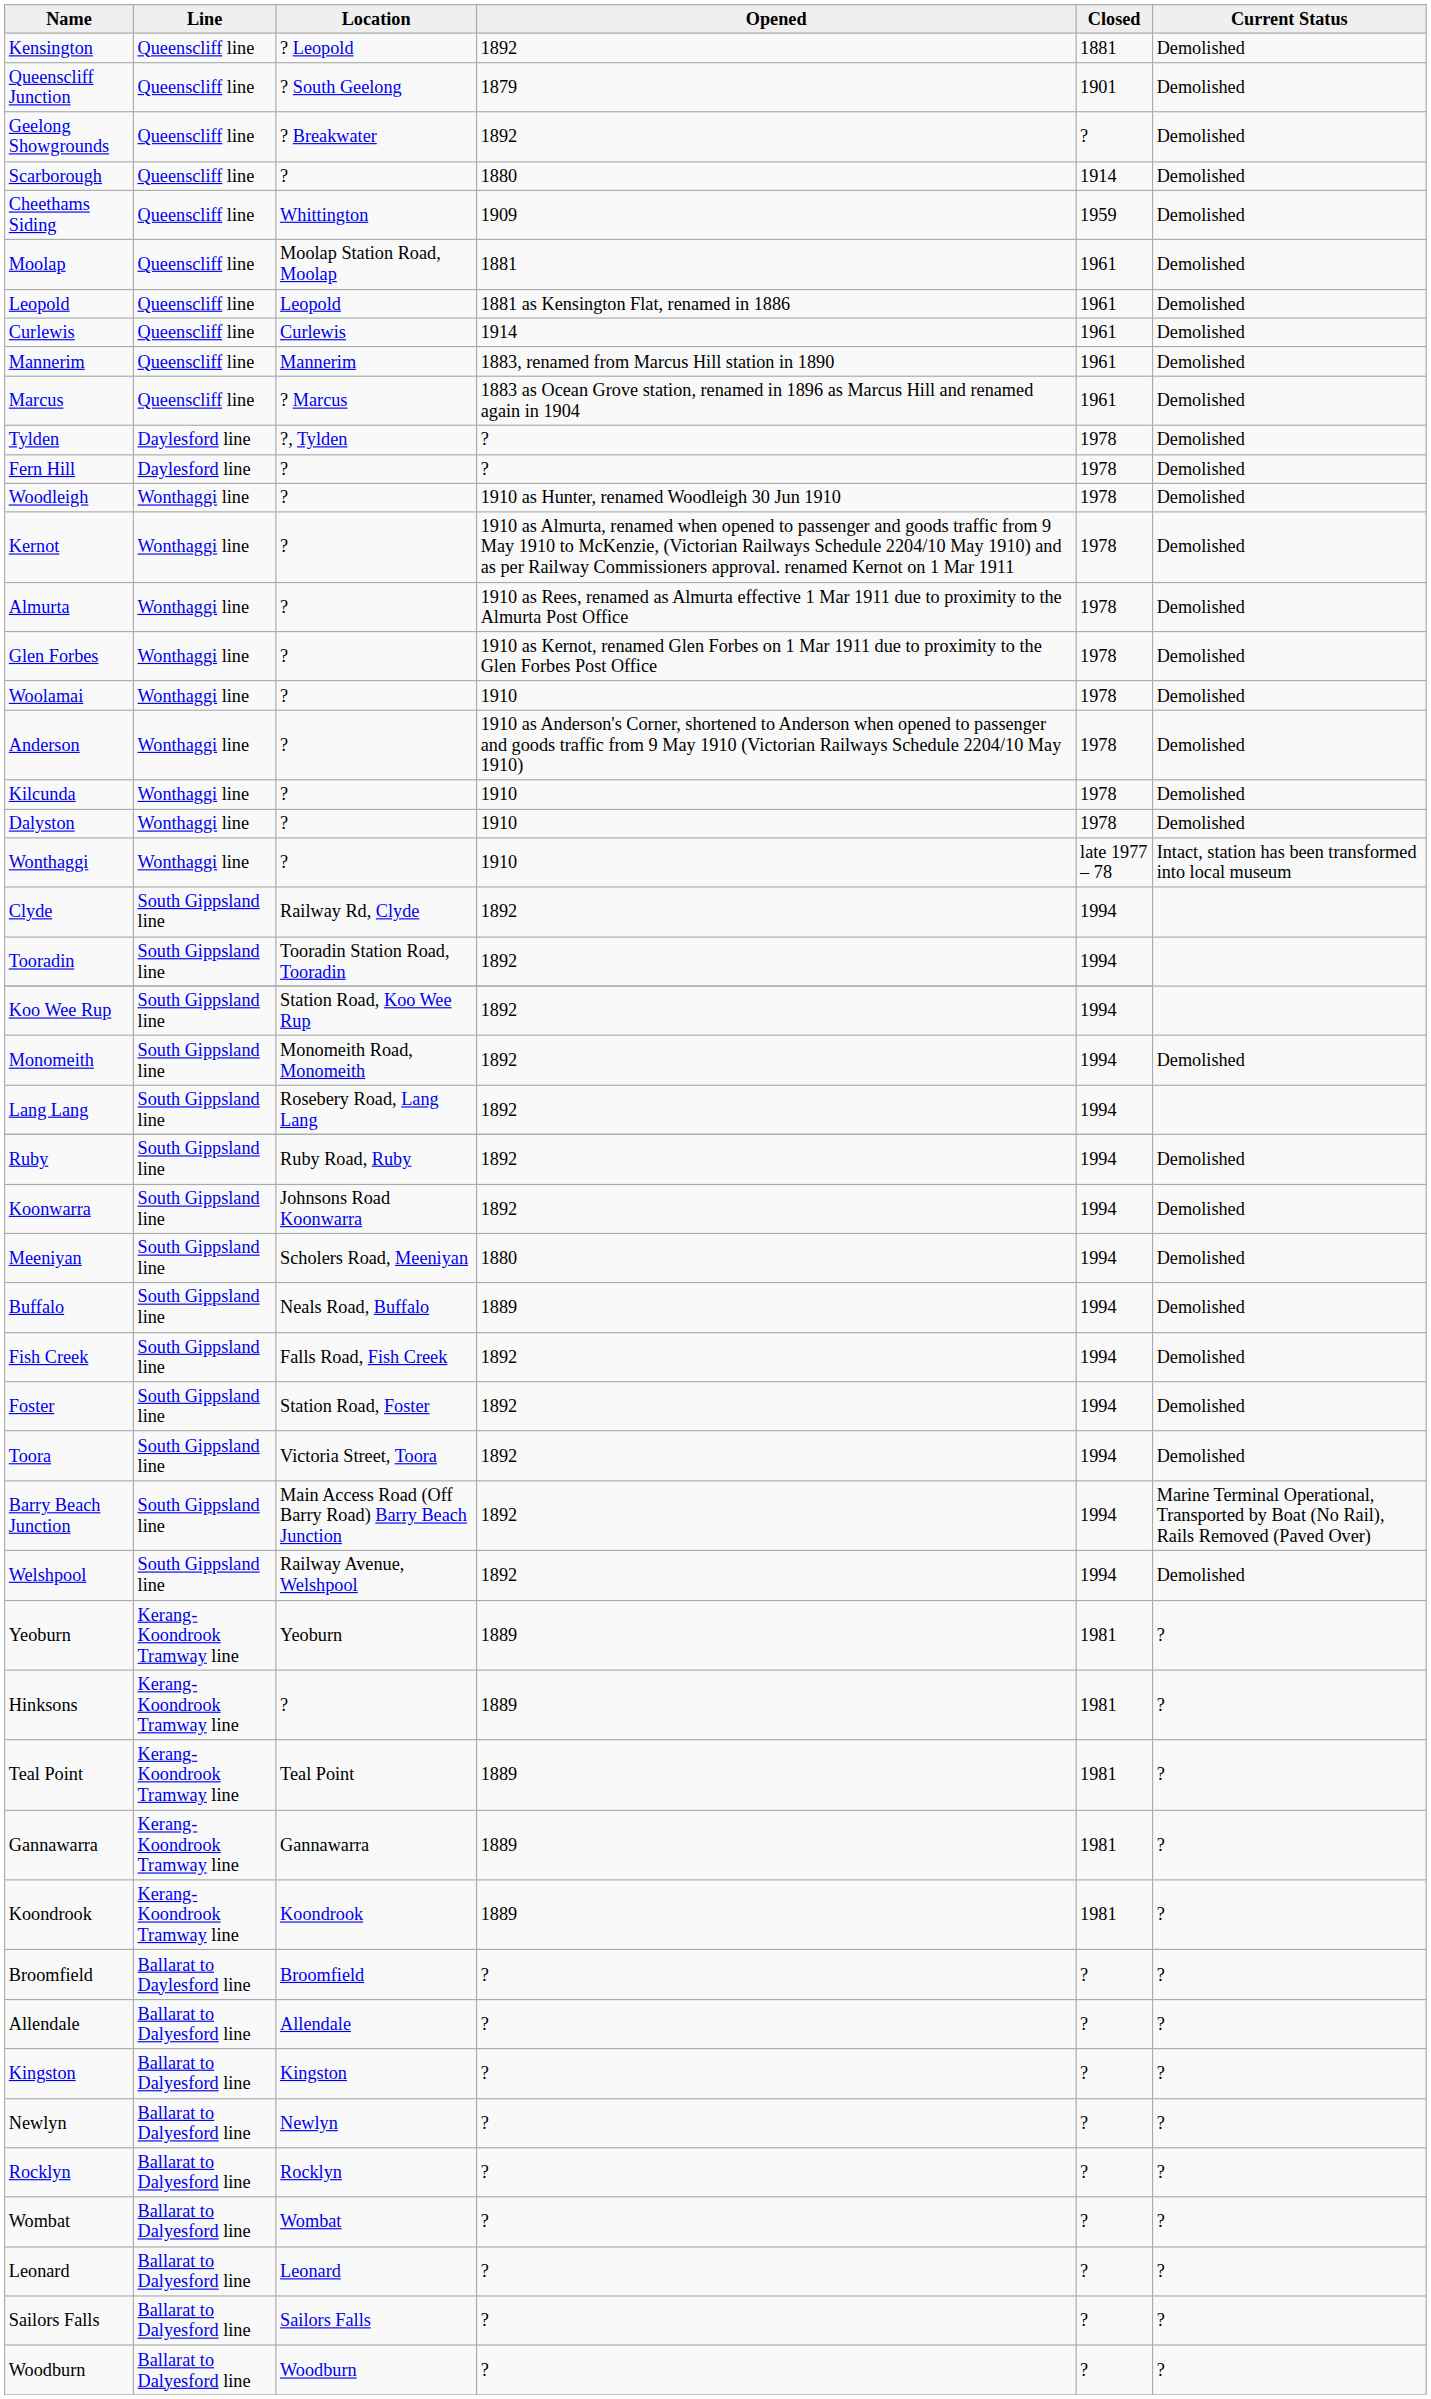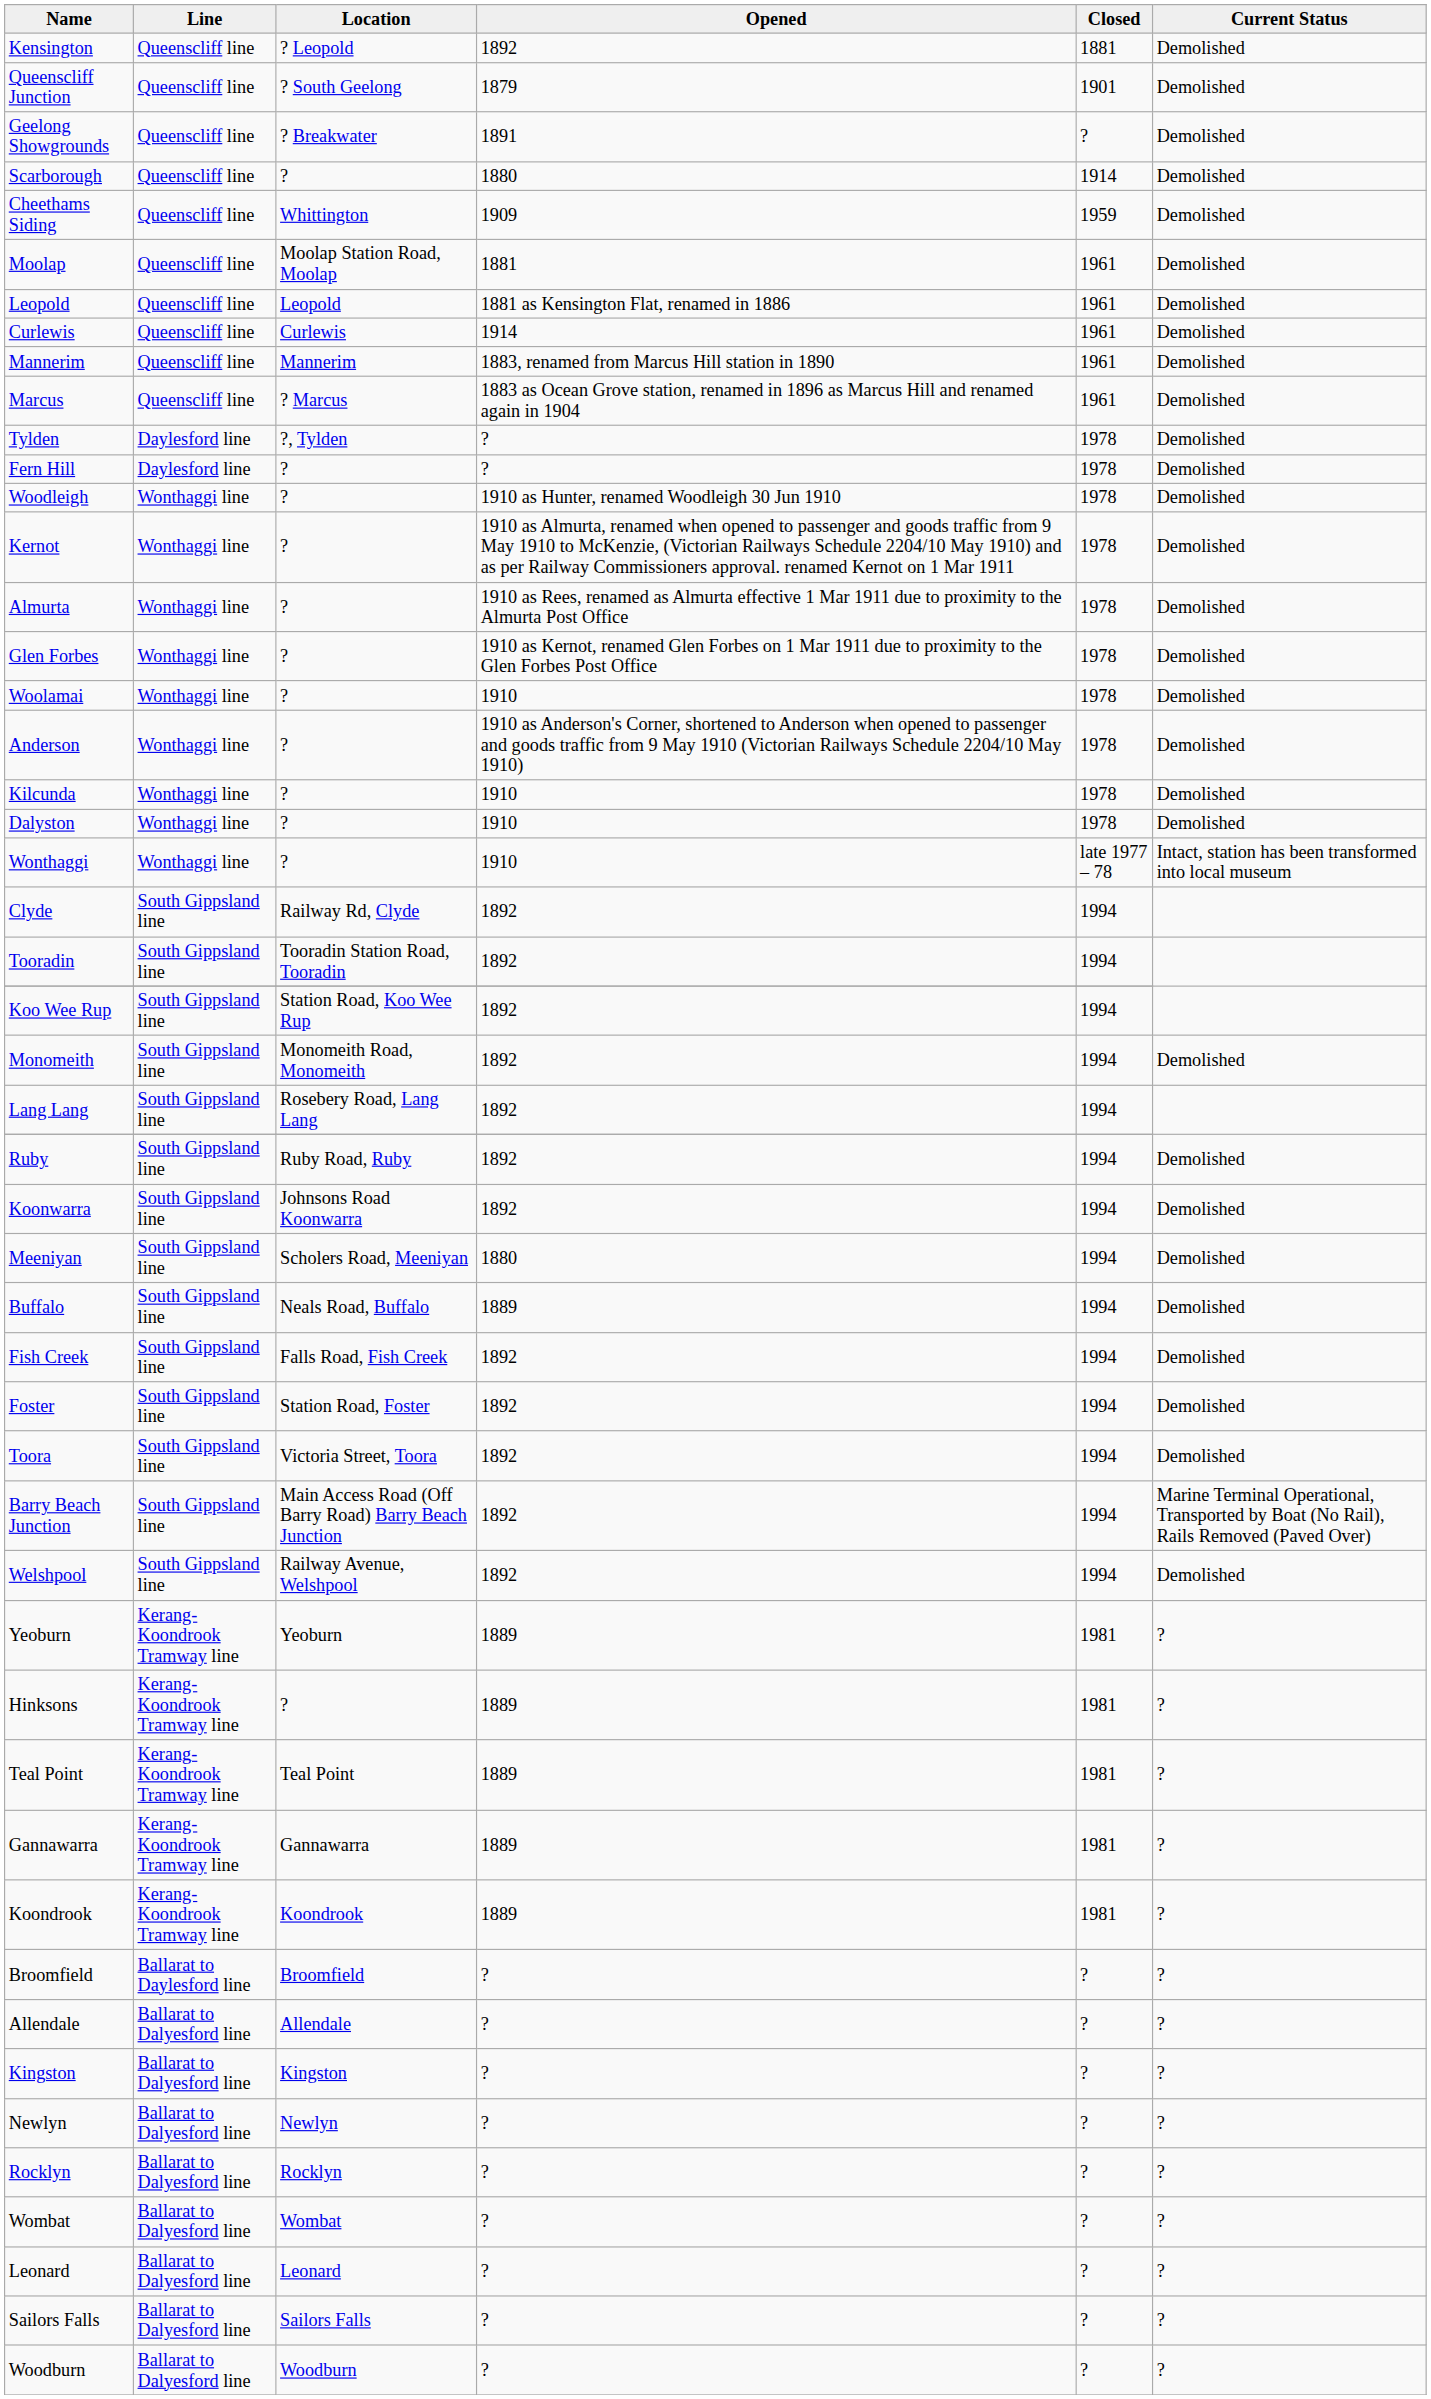Geelong Showgrounds | Opened: 1892 -> 1891
